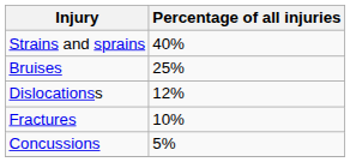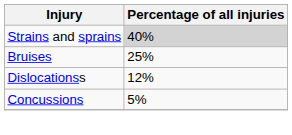Strains and sprains | Percentage of all injuries: no background -> lightgrey background
- row: Fractures | 10%
